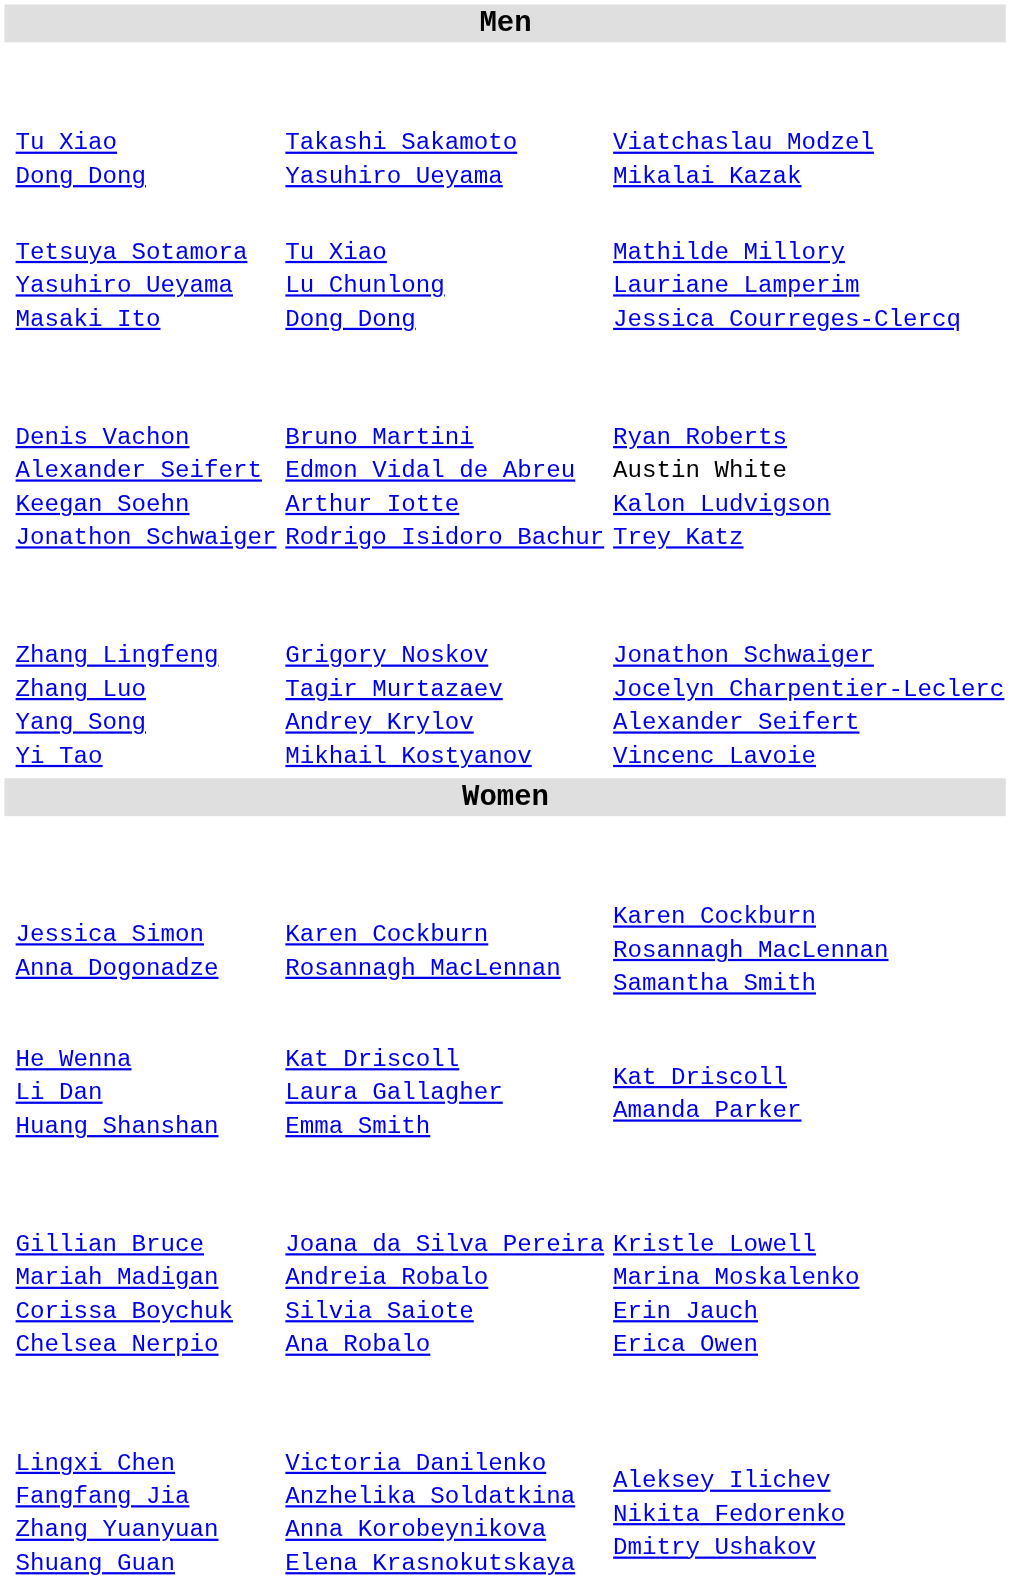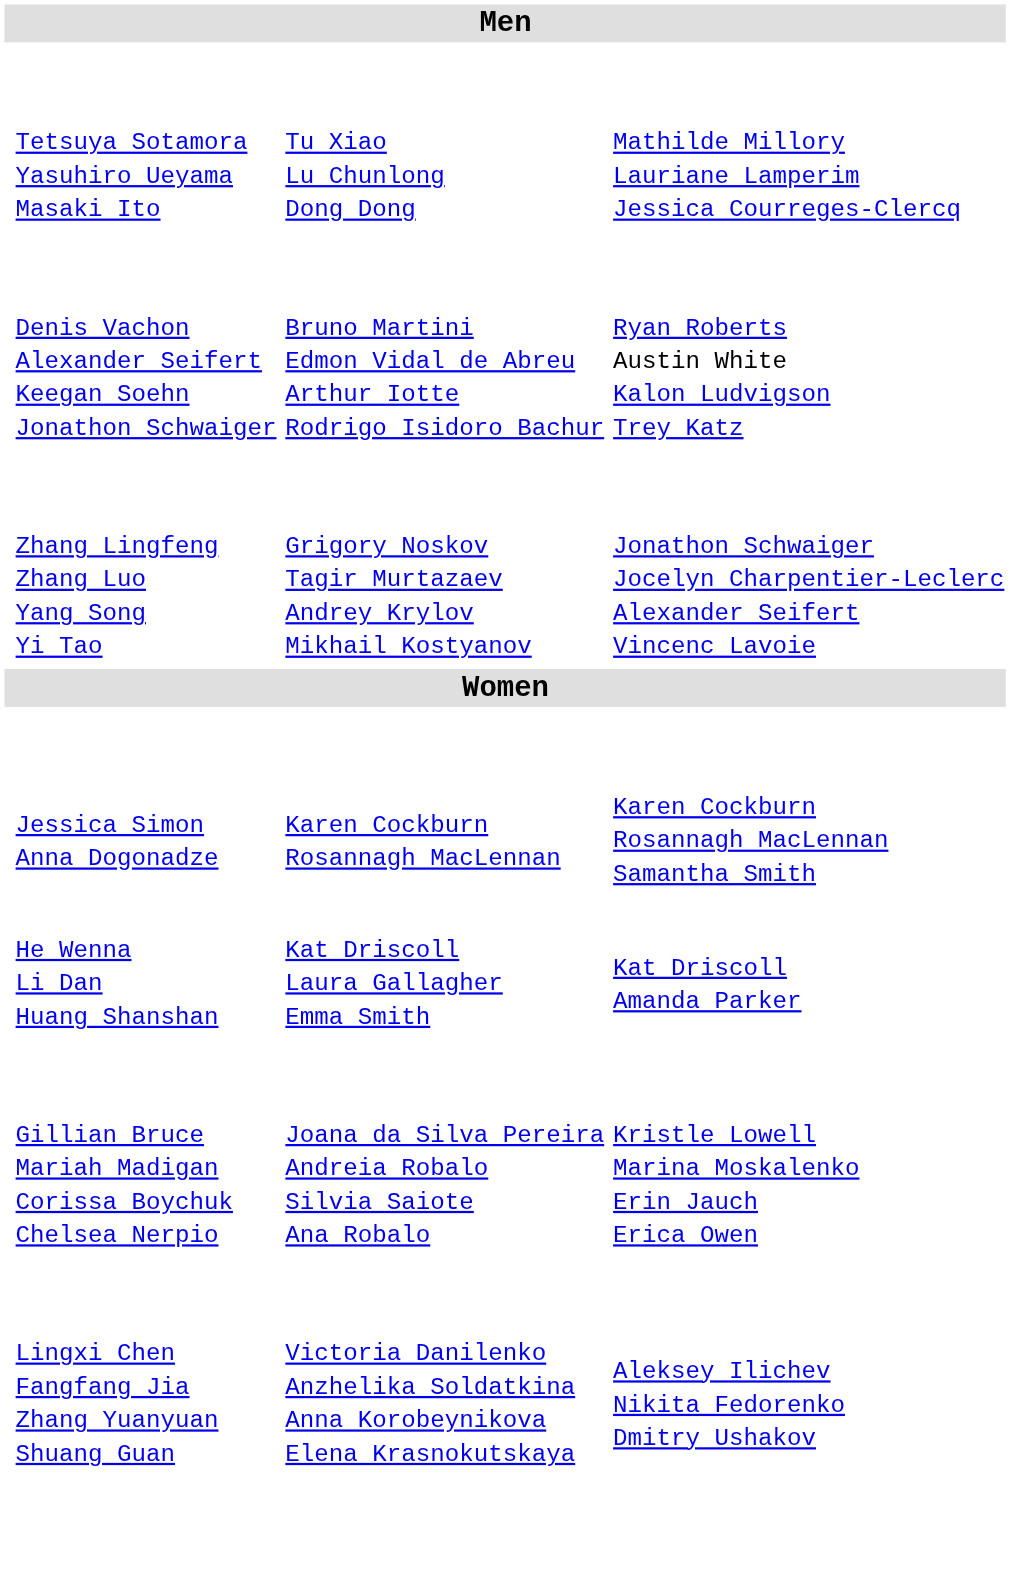- row: Tu Xiao Dong Dong | Takashi Sakamoto Yasuhiro Ueyama | Viatchaslau Modzel Mikalai Kazak
